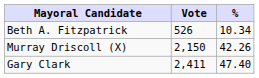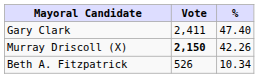rows swapped: Gary Clark <-> Beth A. Fitzpatrick
Murray Driscoll (X) | Vote: normal -> bold
